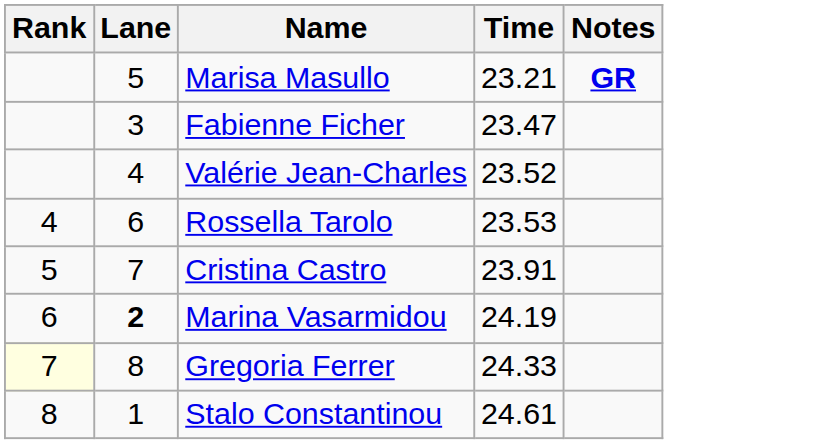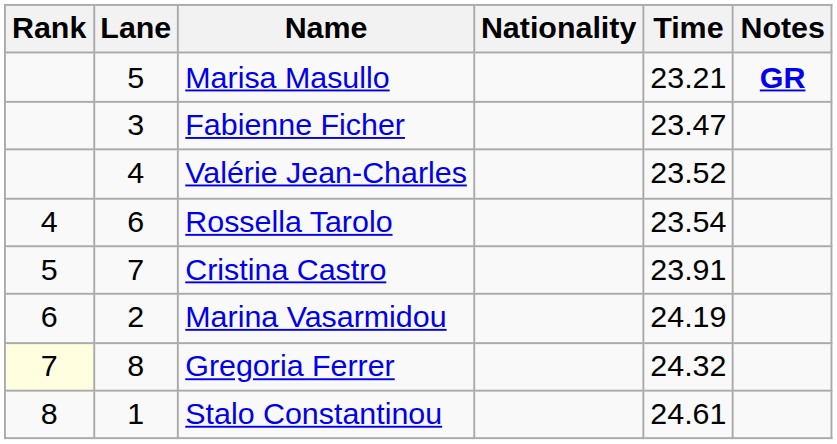+ column: Nationality
Rossella Tarolo | Time: 23.53 -> 23.54
Marina Vasarmidou | Lane: bold -> normal
Gregoria Ferrer | Time: 24.33 -> 24.32
